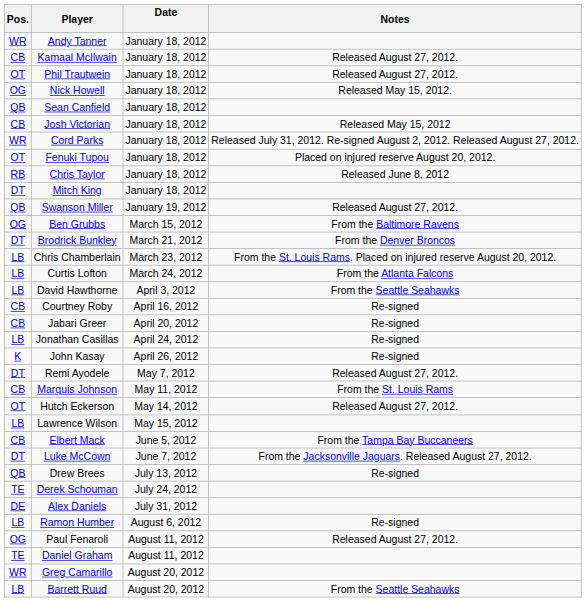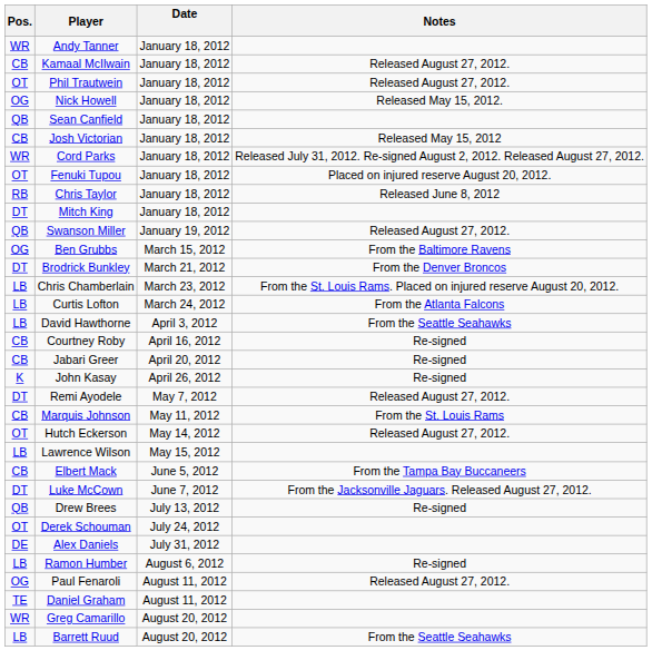- row: LB | Jonathan Casillas | April 24, 2012 | Re-signed
Derek Schouman | Pos.: TE -> OT
